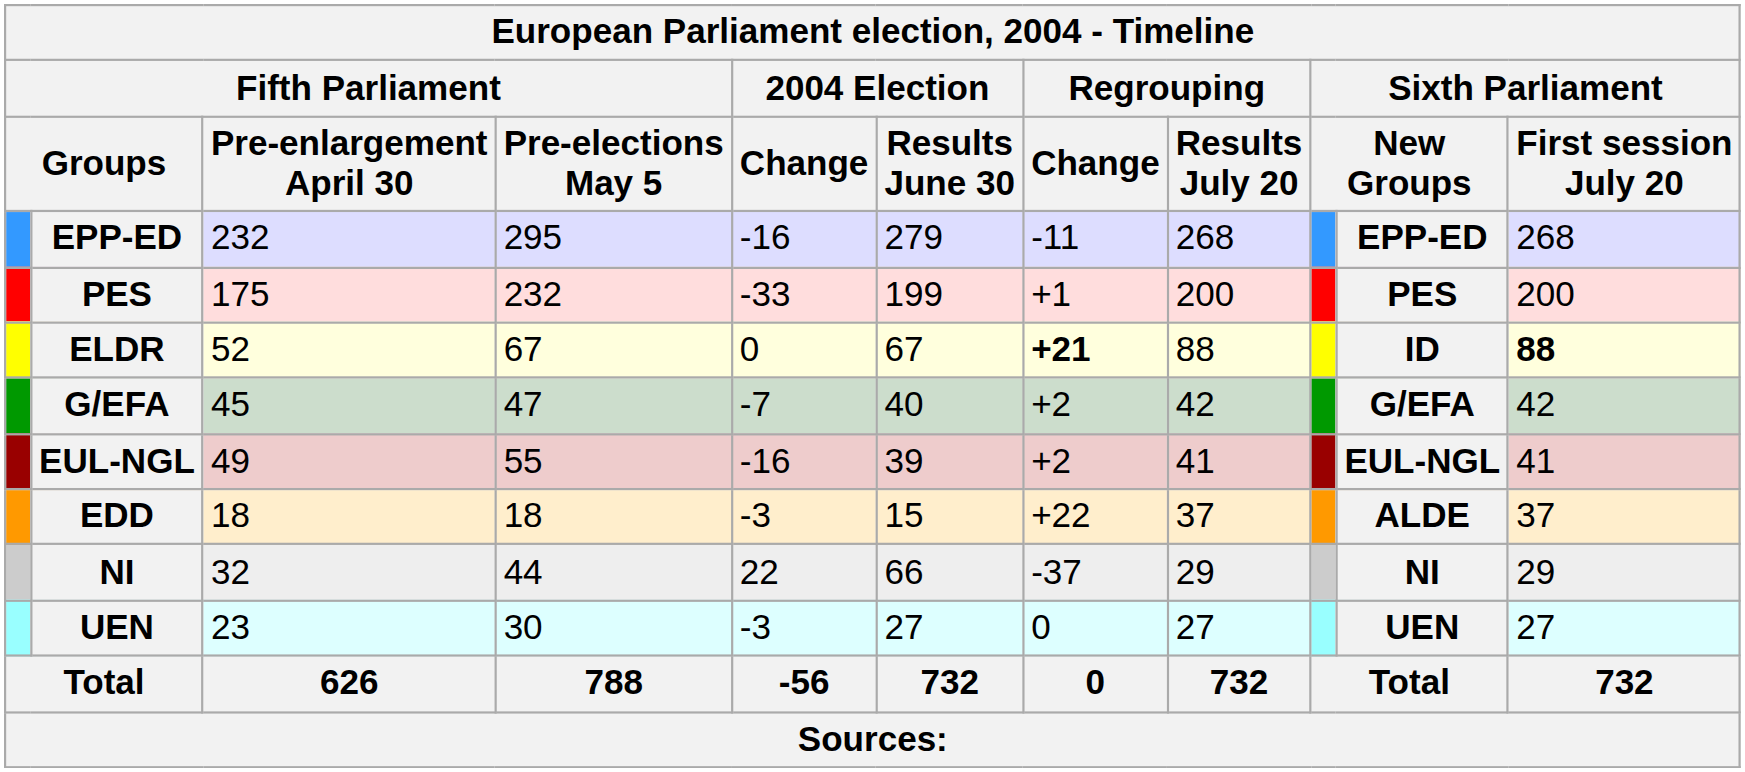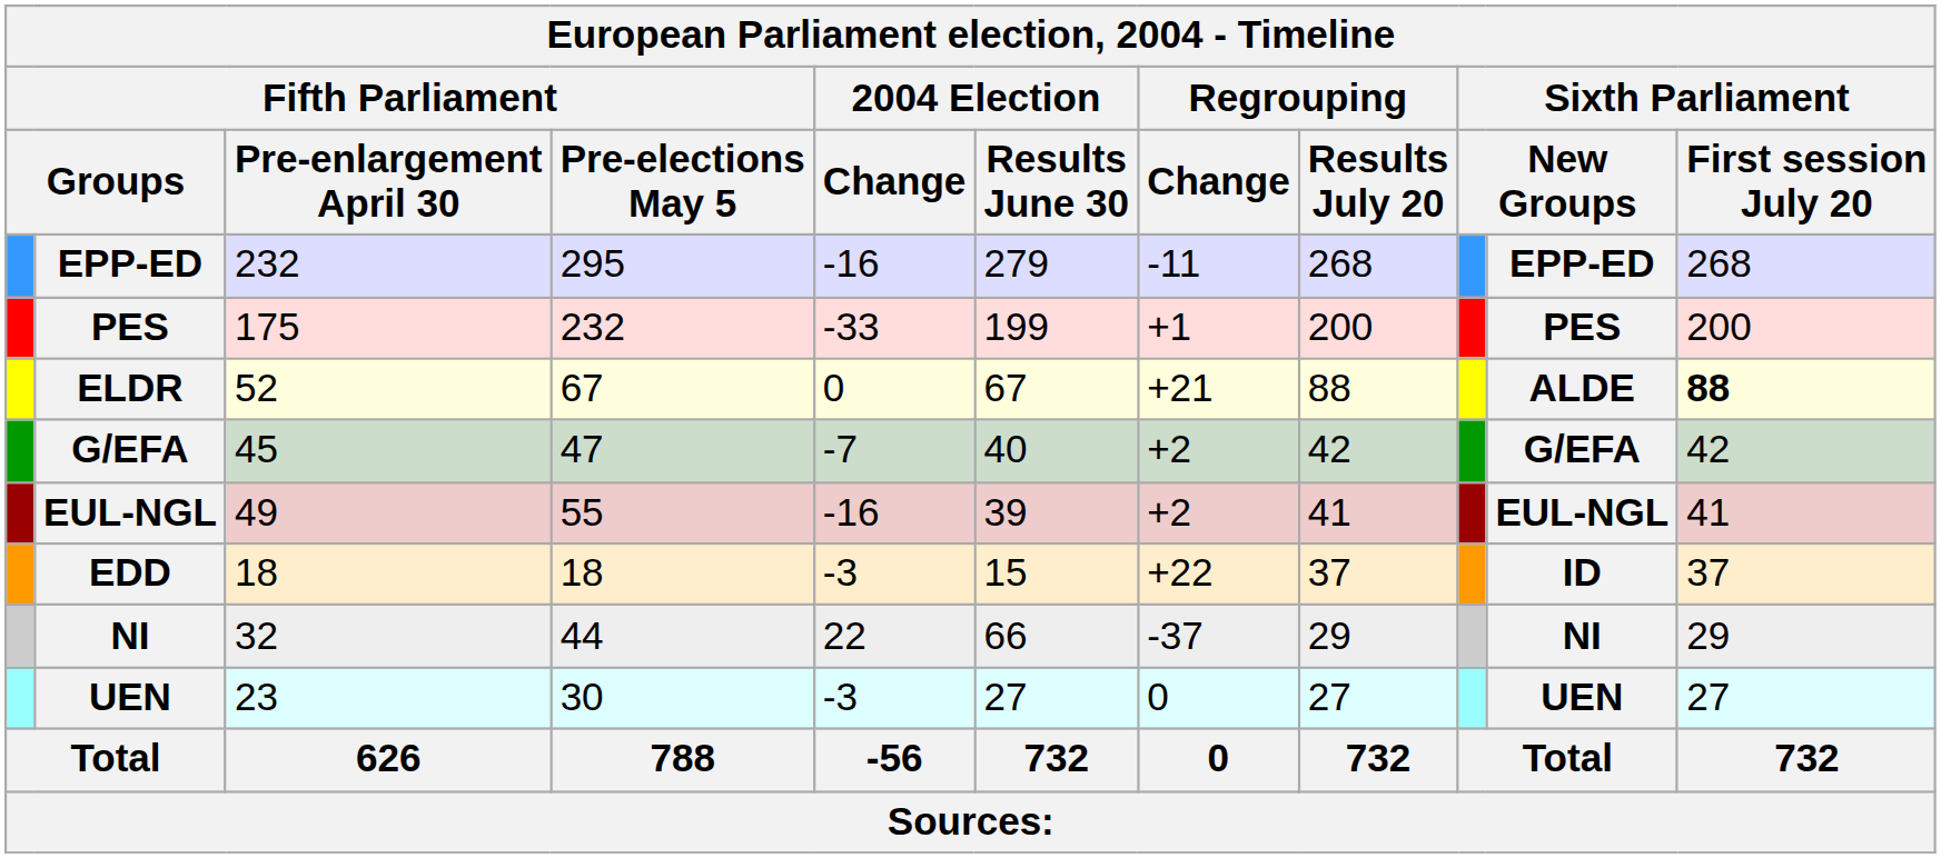ELDR | Regrouping / Change: bold -> normal
ELDR | column 10: ID -> ALDE
EDD | column 10: ALDE -> ID
